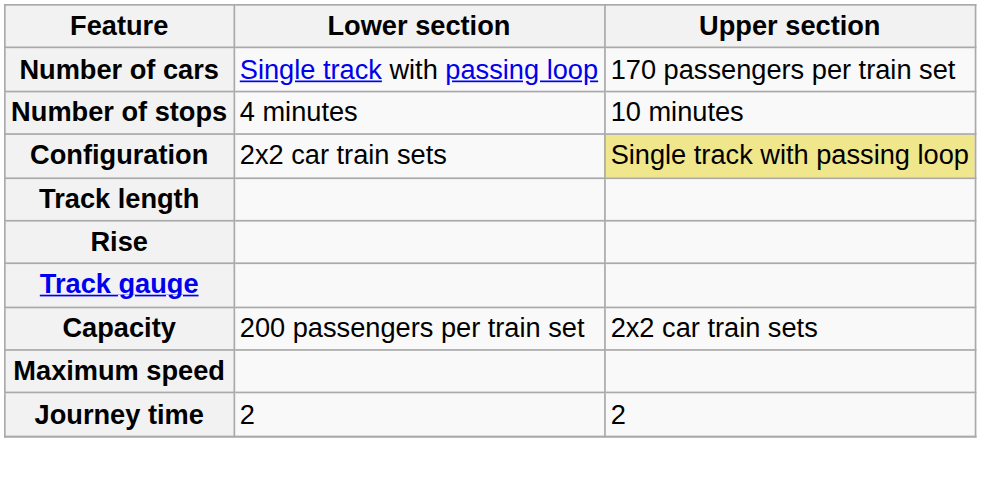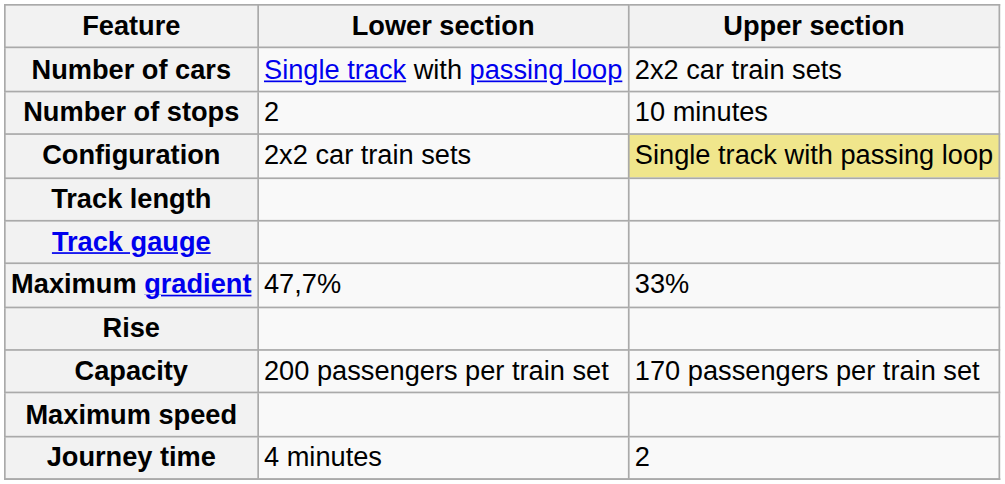Number of cars | Upper section: 170 passengers per train set -> 2x2 car train sets
Number of stops | Lower section: 4 minutes -> 2
rows swapped: Rise <-> Track gauge
+ row: Maximum gradient | 47,7% | 33%
Capacity | Upper section: 2x2 car train sets -> 170 passengers per train set
Journey time | Lower section: 2 -> 4 minutes
